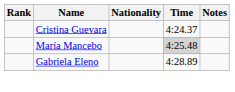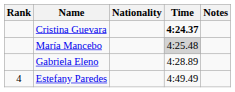Cristina Guevara | Time: normal -> bold
+ row: 4 | Estefany Paredes | 4:49.49
